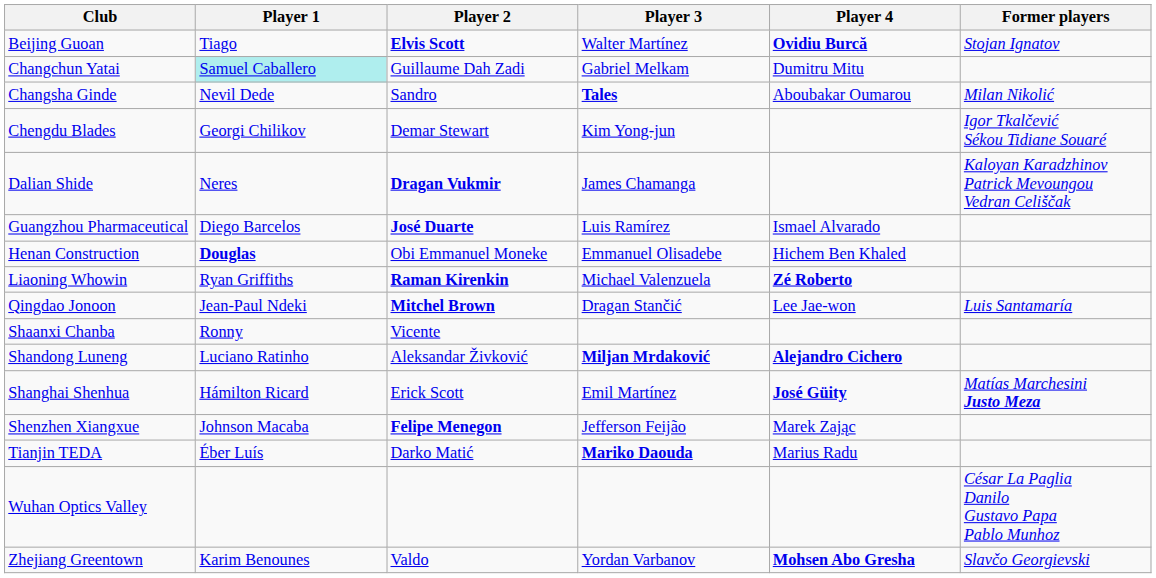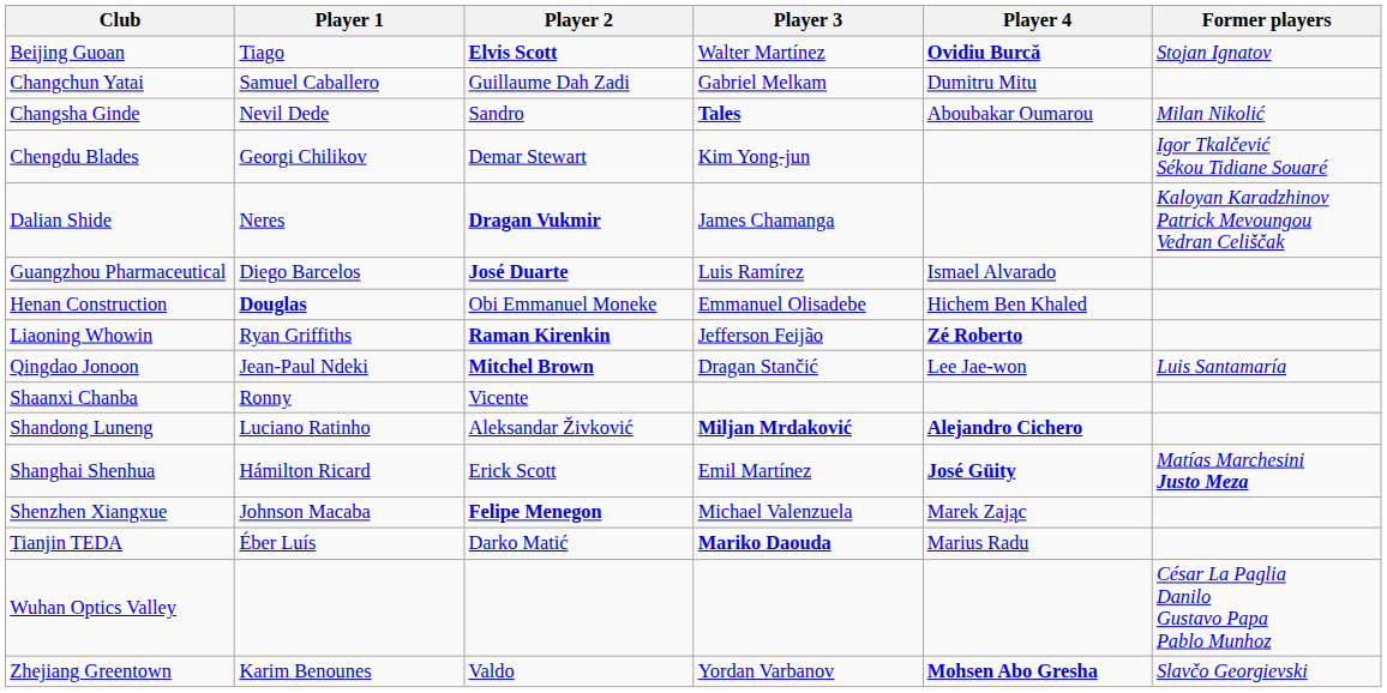Changchun Yatai | Player 1: paleturquoise background -> no background
Liaoning Whowin | Player 3: Michael Valenzuela -> Jefferson Feijão
Shenzhen Xiangxue | Player 3: Jefferson Feijão -> Michael Valenzuela
